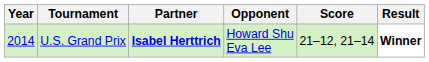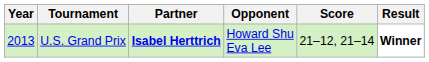U.S. Grand Prix | Year: 2014 -> 2013
